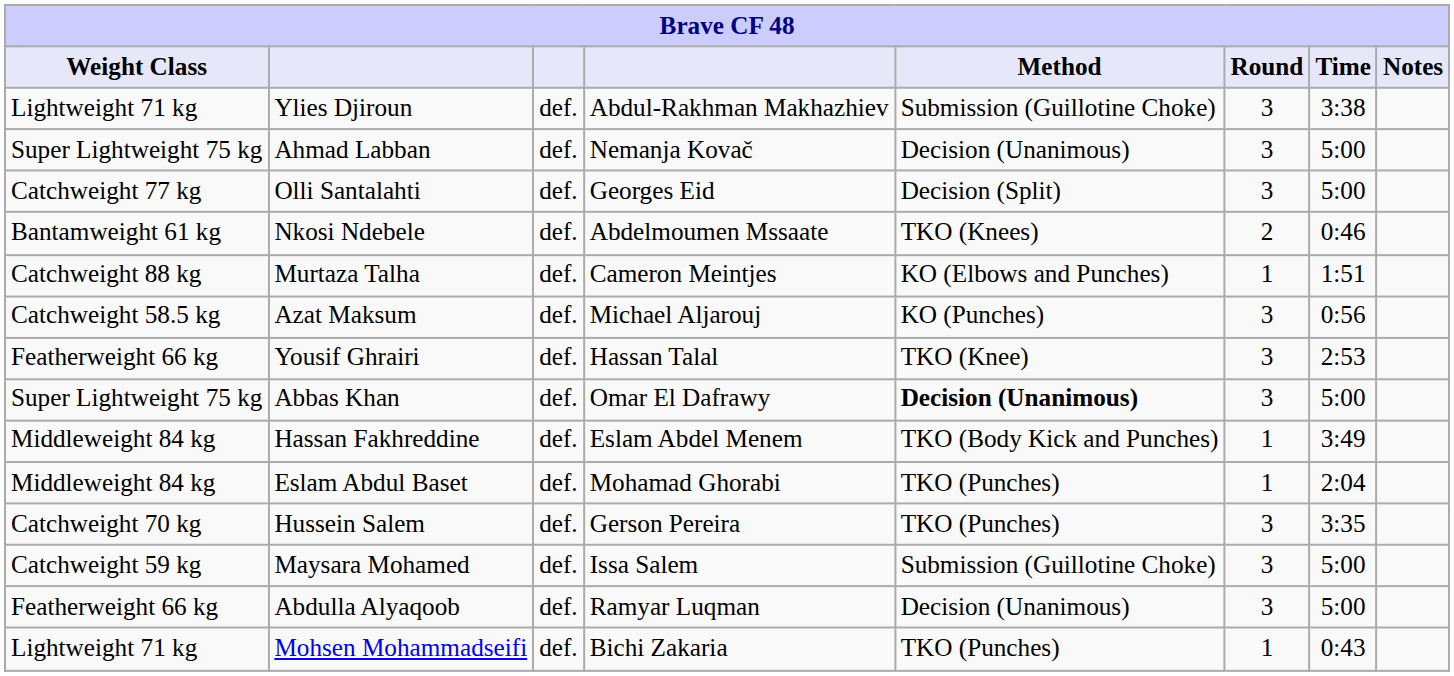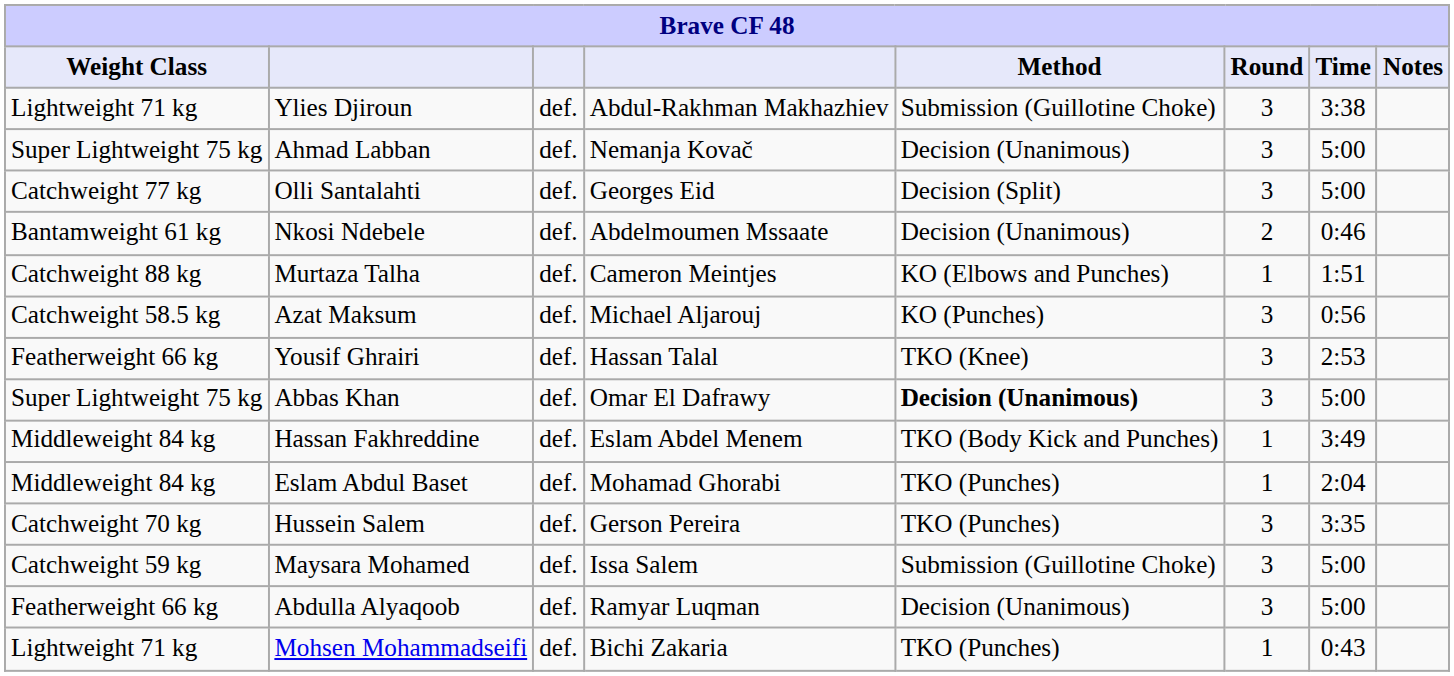Nkosi Ndebele | Method: TKO (Knees) -> Decision (Unanimous)
